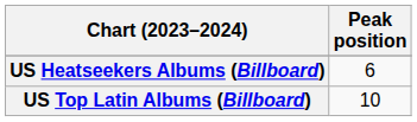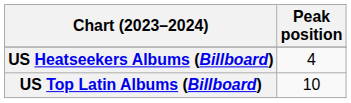US Heatseekers Albums (Billboard) | Peak position: 6 -> 4
